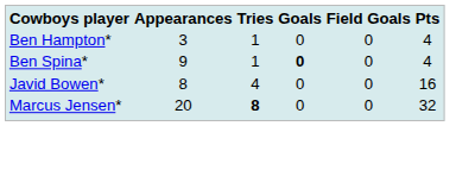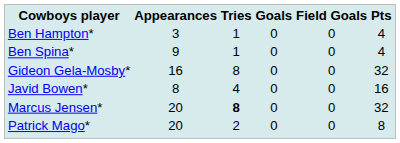Ben Spina* | Goals: bold -> normal
+ row: Gideon Gela-Mosby* | 16 | 8 | 0 | 0 | 32
+ row: Patrick Mago* | 20 | 2 | 0 | 0 | 8
